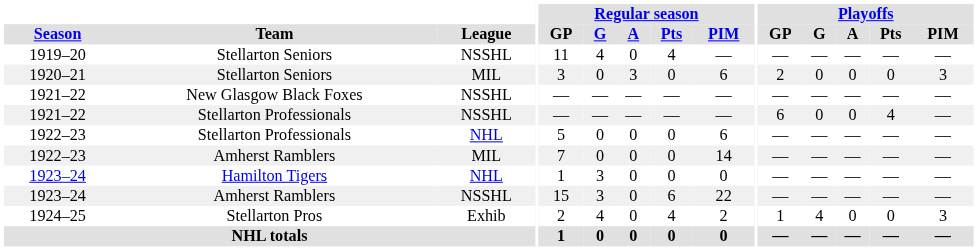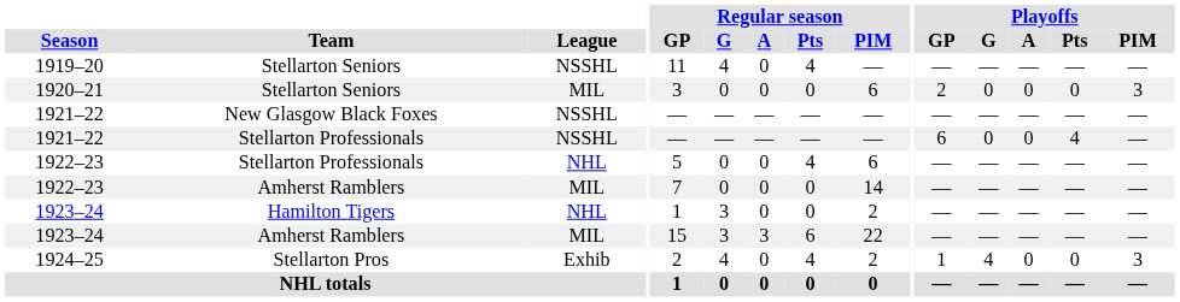1920–21 | Regular season / A: 3 -> 0
1922–23 / Stellarton Professionals | Regular season / Pts: 0 -> 4
1923–24 / Hamilton Tigers | Regular season / PIM: 0 -> 2
1923–24 / Amherst Ramblers | League: NSSHL -> MIL
1923–24 / Amherst Ramblers | Regular season / A: 0 -> 3
